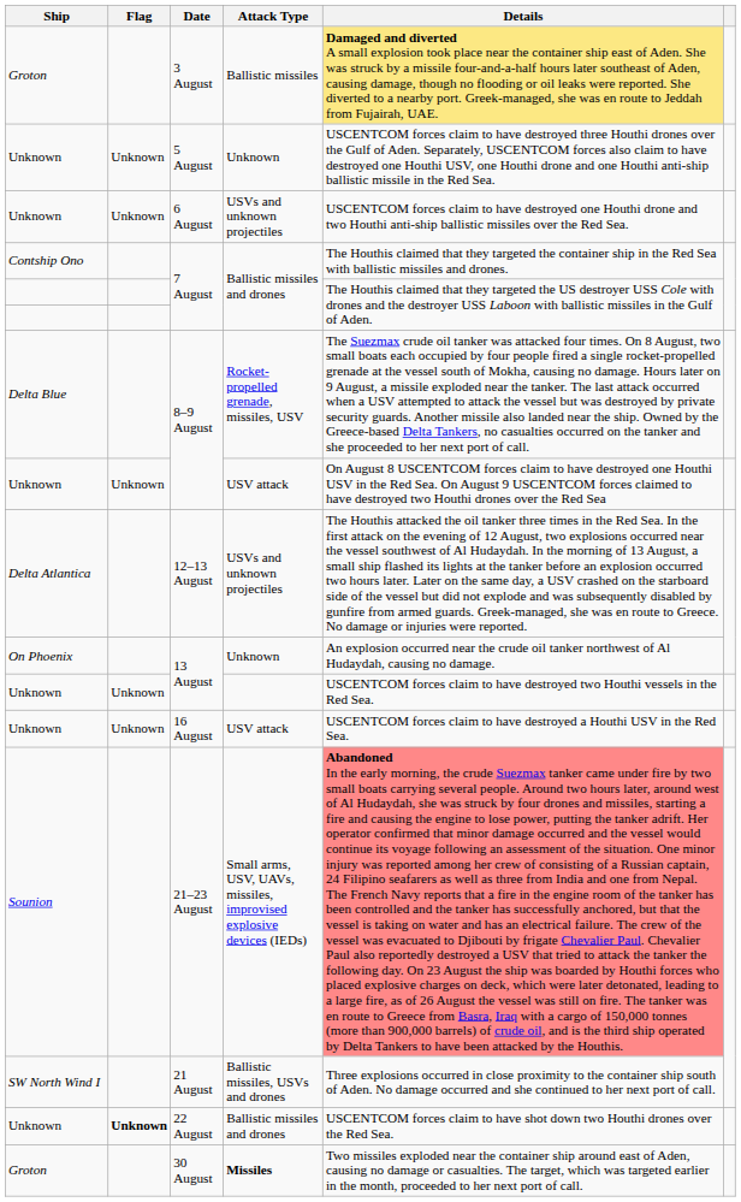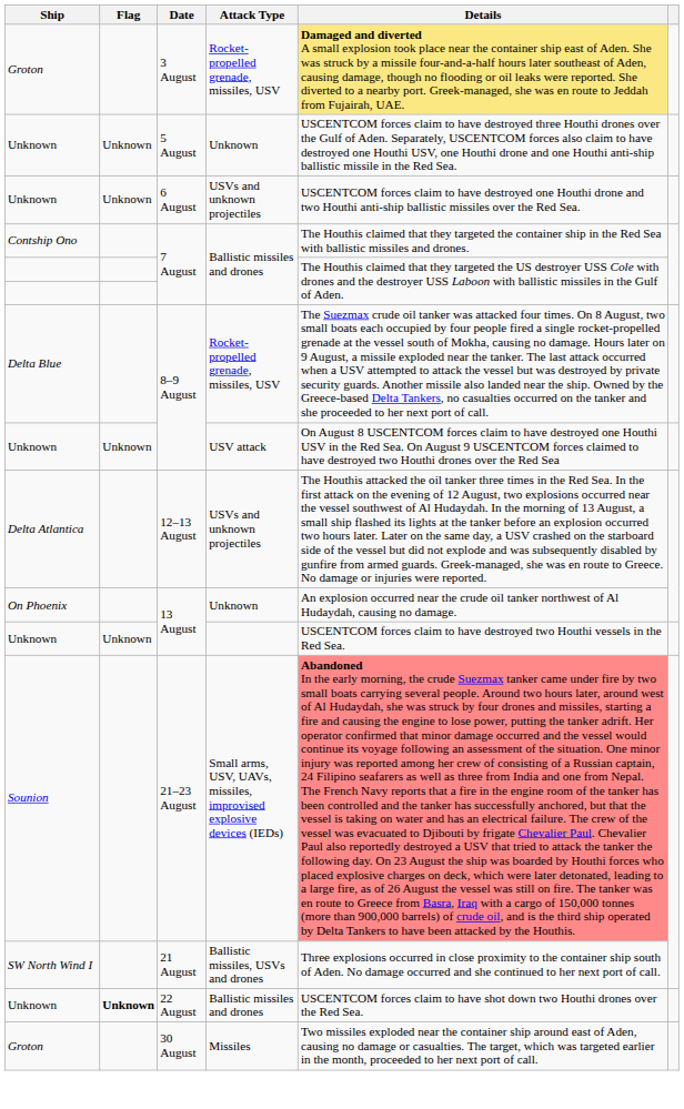3 August | Attack Type: Ballistic missiles -> Rocket-propelled grenade, missiles, USV
- row: Unknown | Unknown | 16 August | USV attack | USCENTCOM forces claim to have destroyed a Houthi USV in the Red Sea.
30 August | Attack Type: bold -> normal
